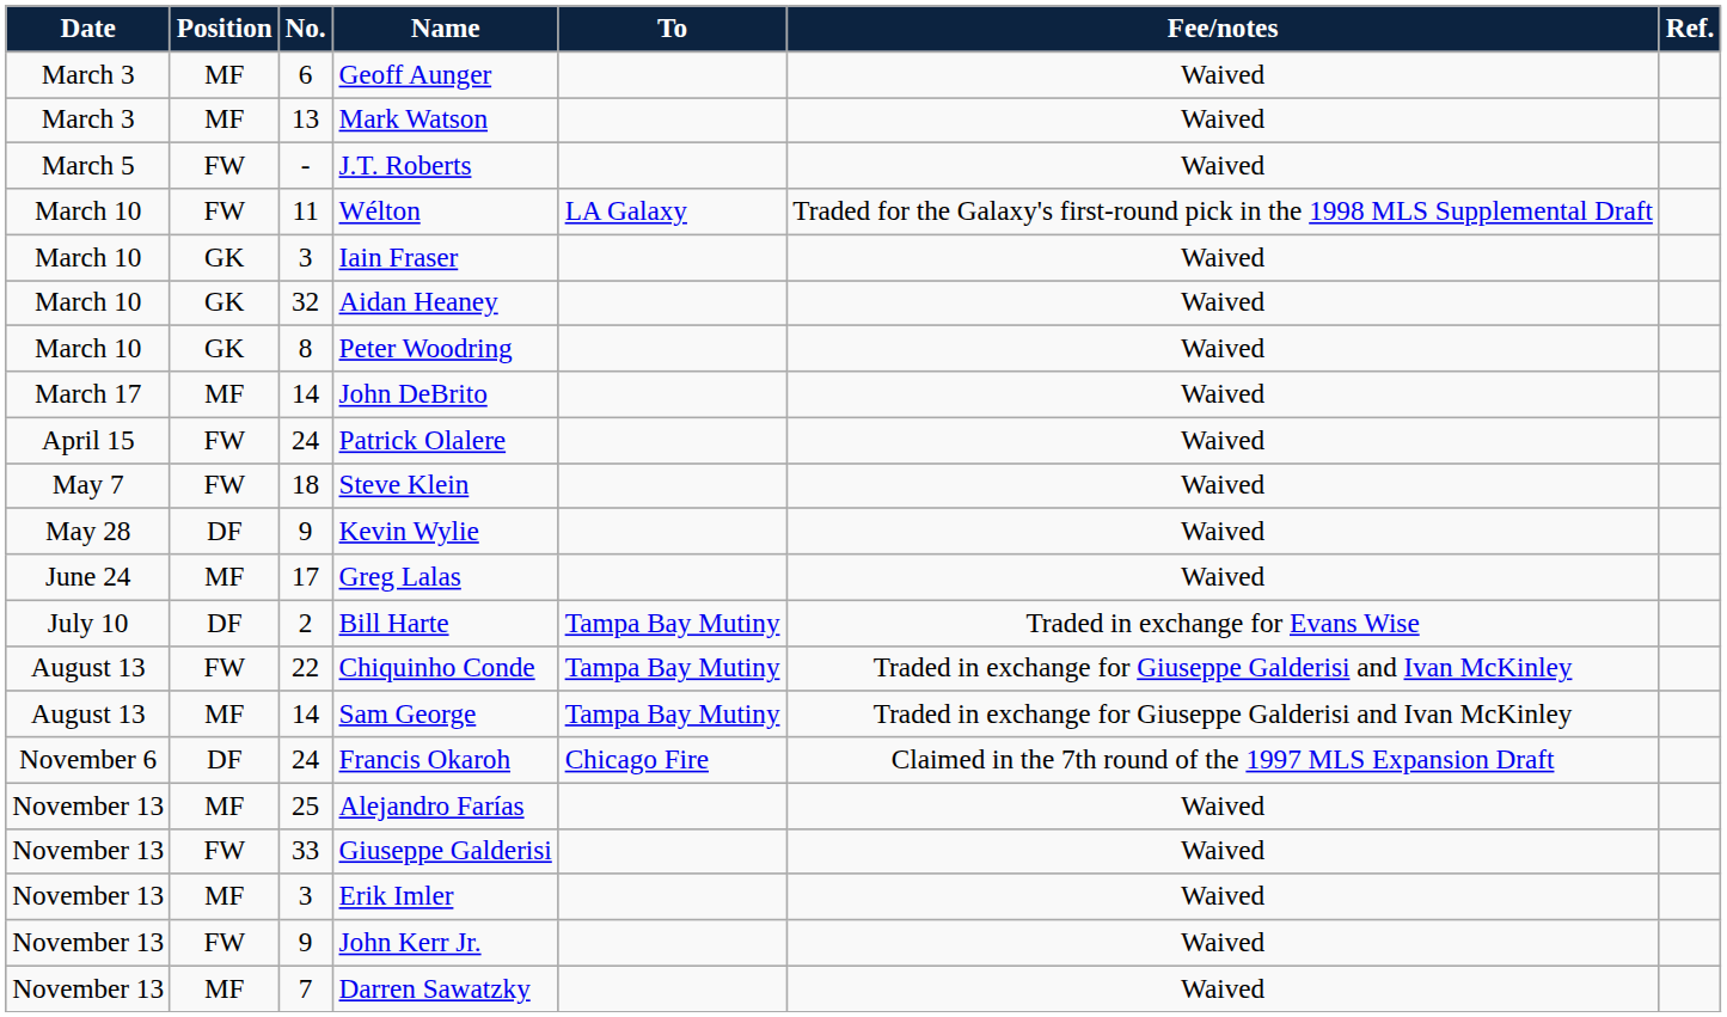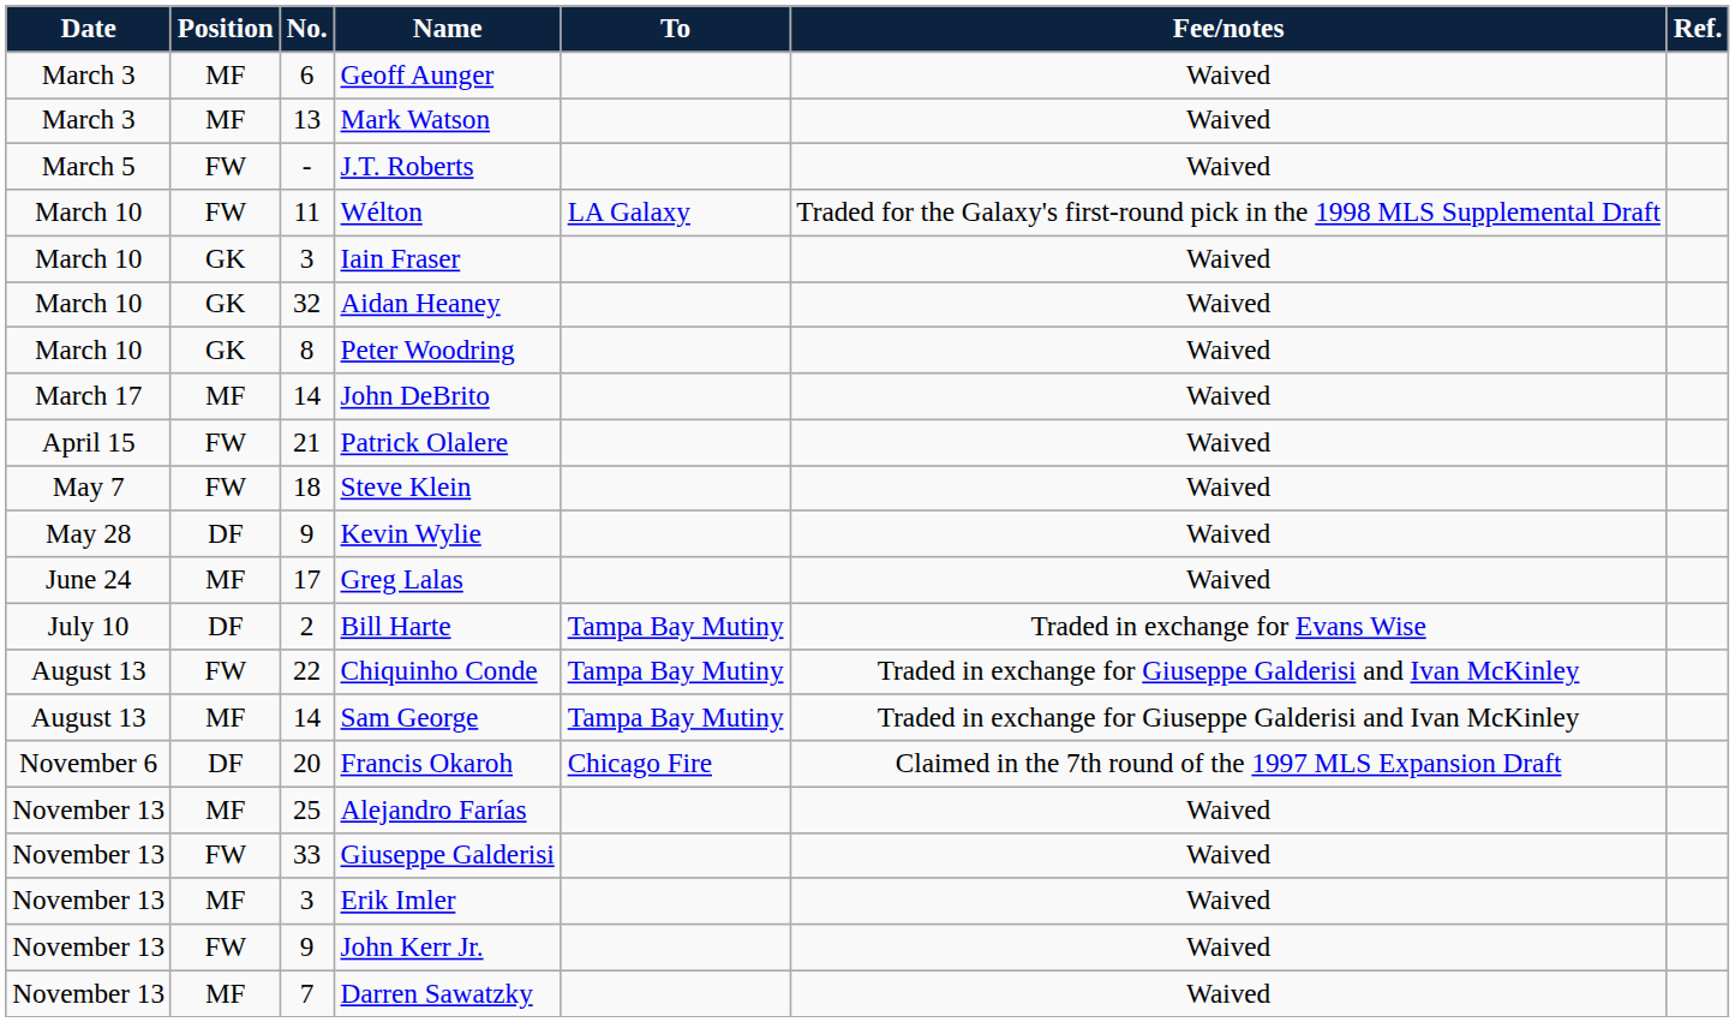Patrick Olalere | No.: 24 -> 21
Francis Okaroh | No.: 24 -> 20
